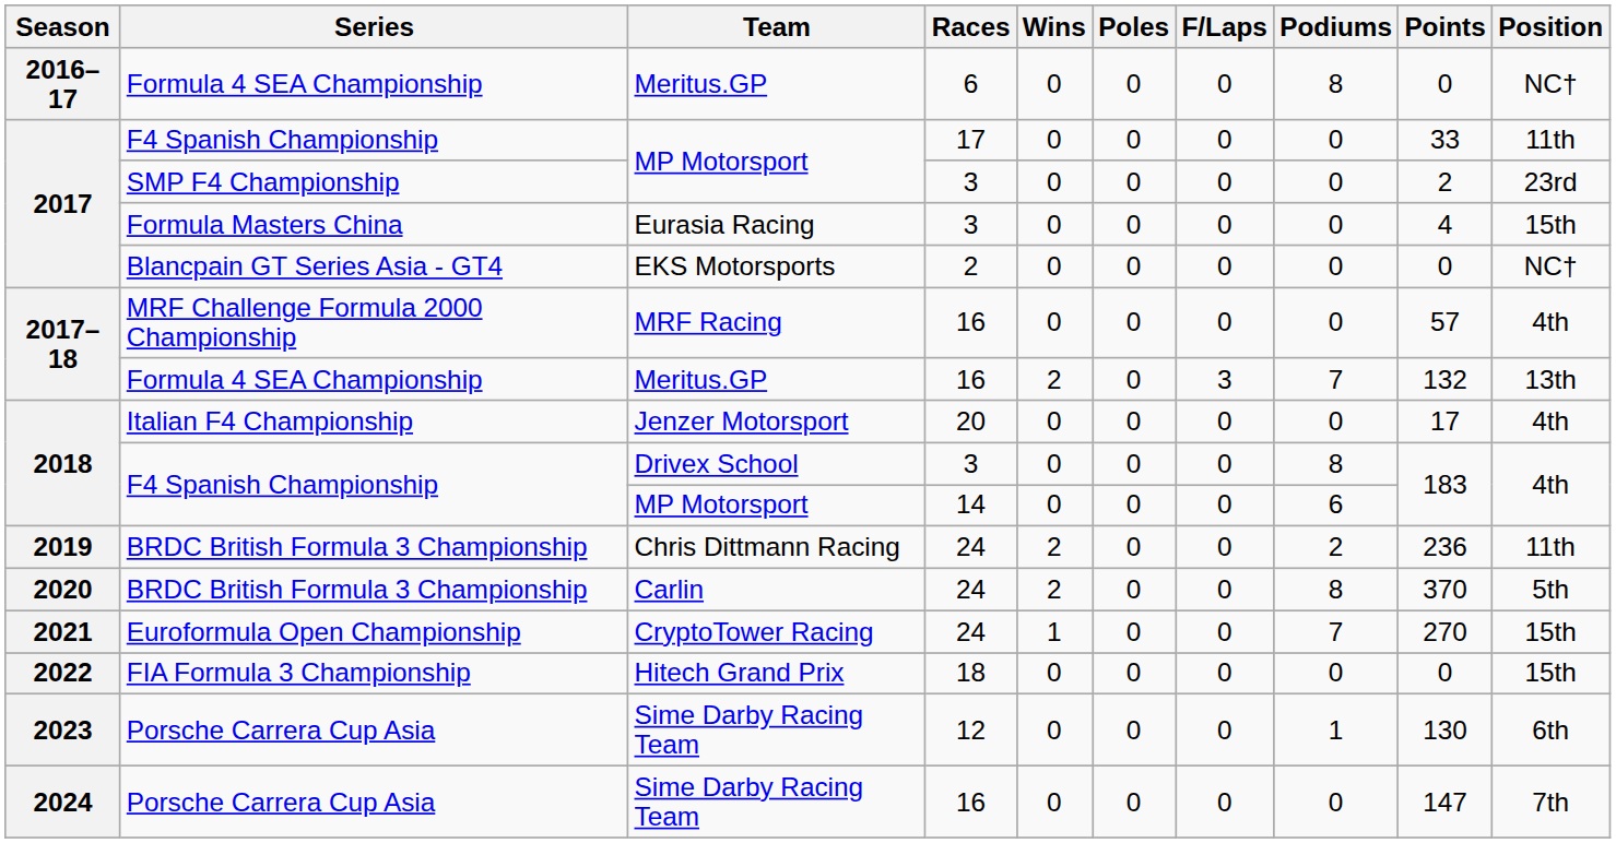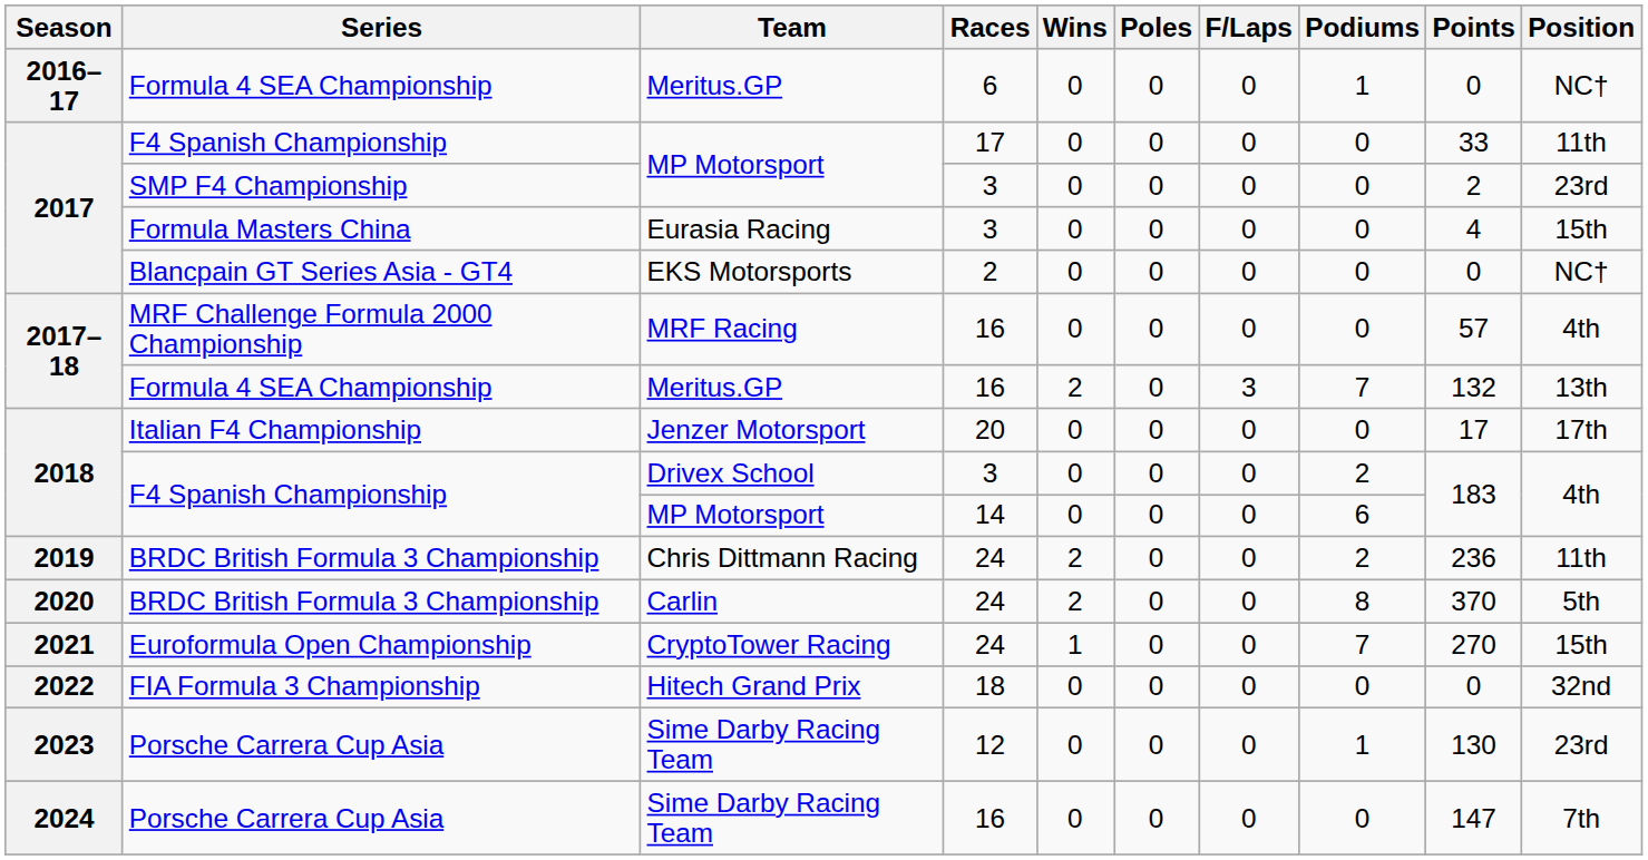Meritus.GP / 6 | Podiums: 8 -> 1
Jenzer Motorsport | Position: 4th -> 17th
Drivex School | Podiums: 8 -> 2
Hitech Grand Prix | Position: 15th -> 32nd
Sime Darby Racing Team / 12 | Position: 6th -> 23rd
